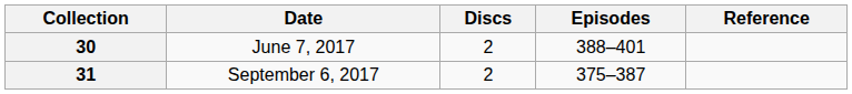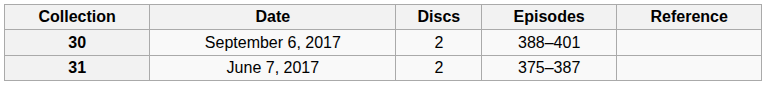30 | Date: June 7, 2017 -> September 6, 2017
31 | Date: September 6, 2017 -> June 7, 2017
